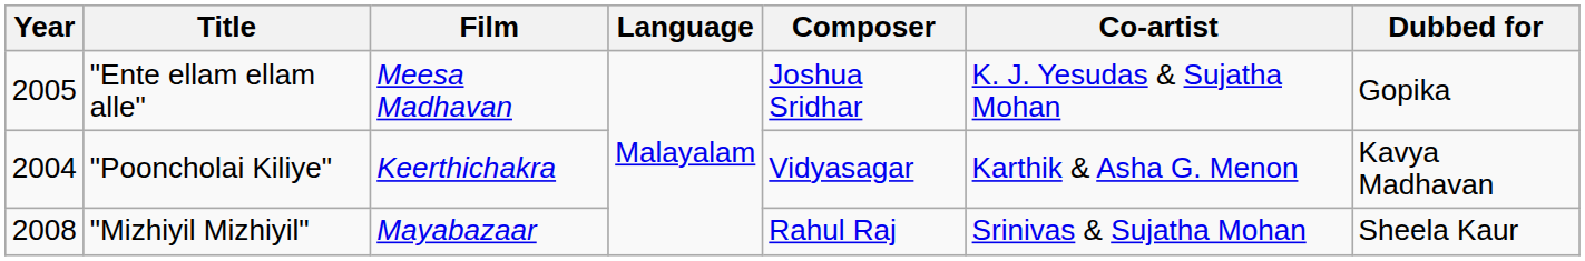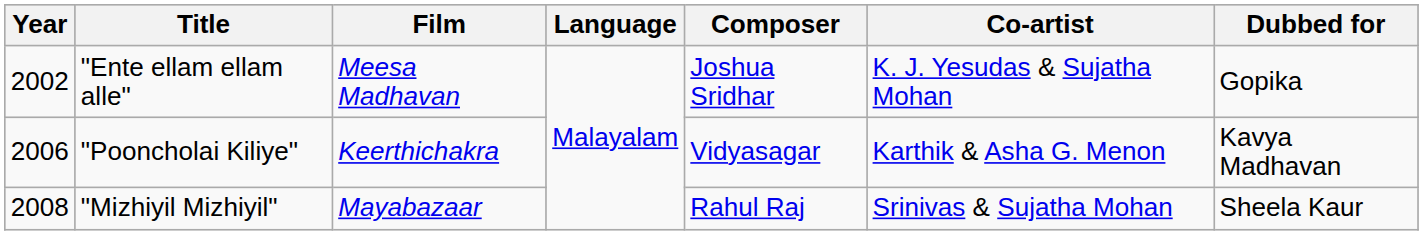"Ente ellam ellam alle" | Year: 2005 -> 2002
"Pooncholai Kiliye" | Year: 2004 -> 2006
